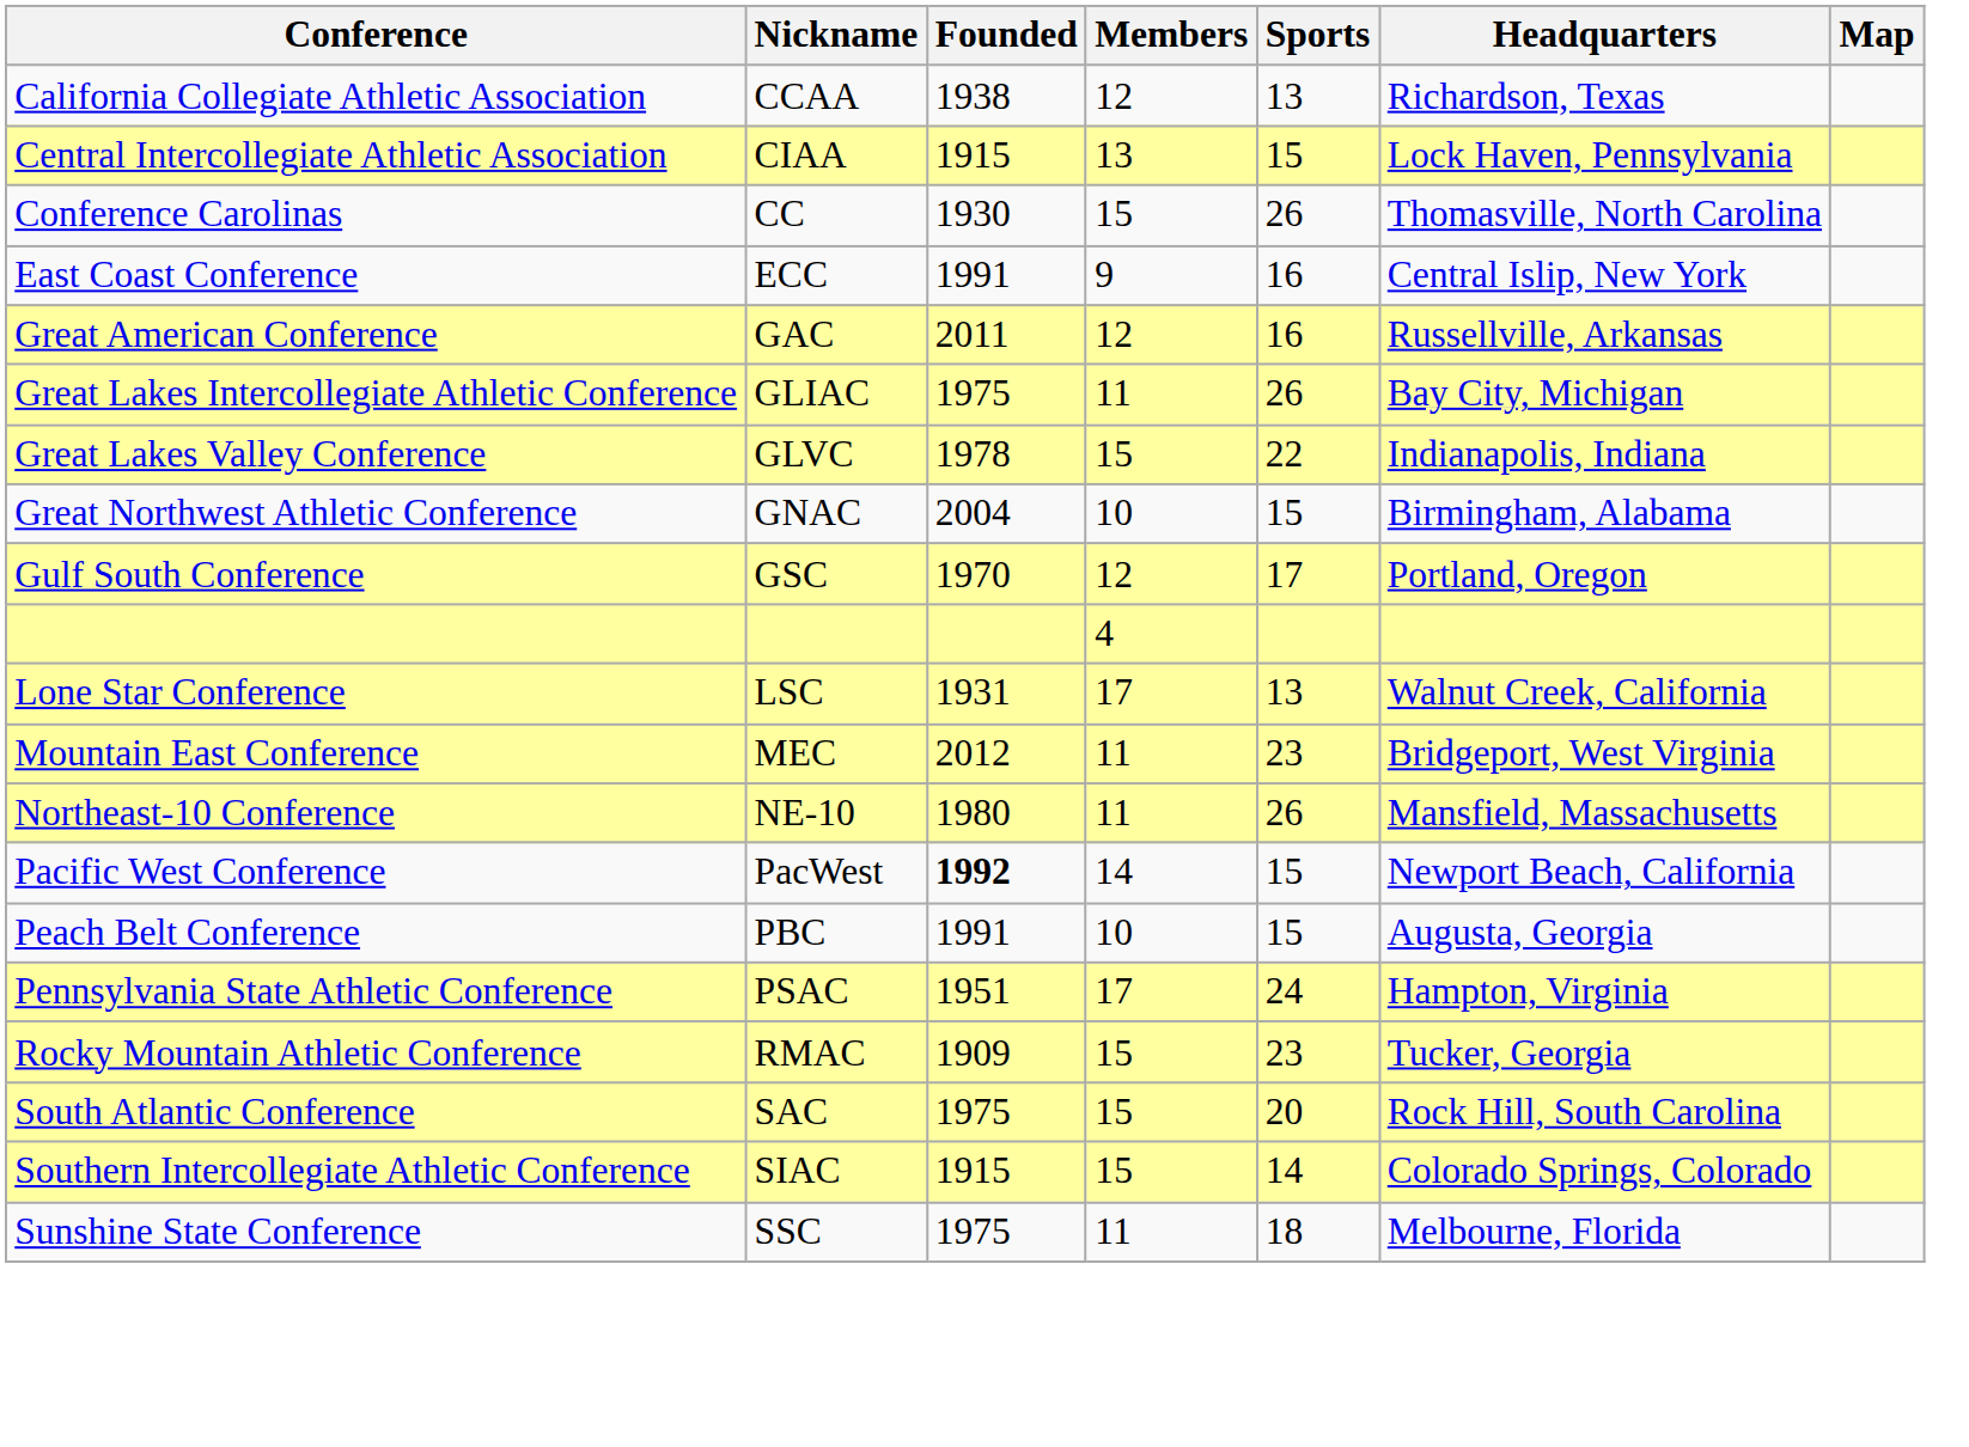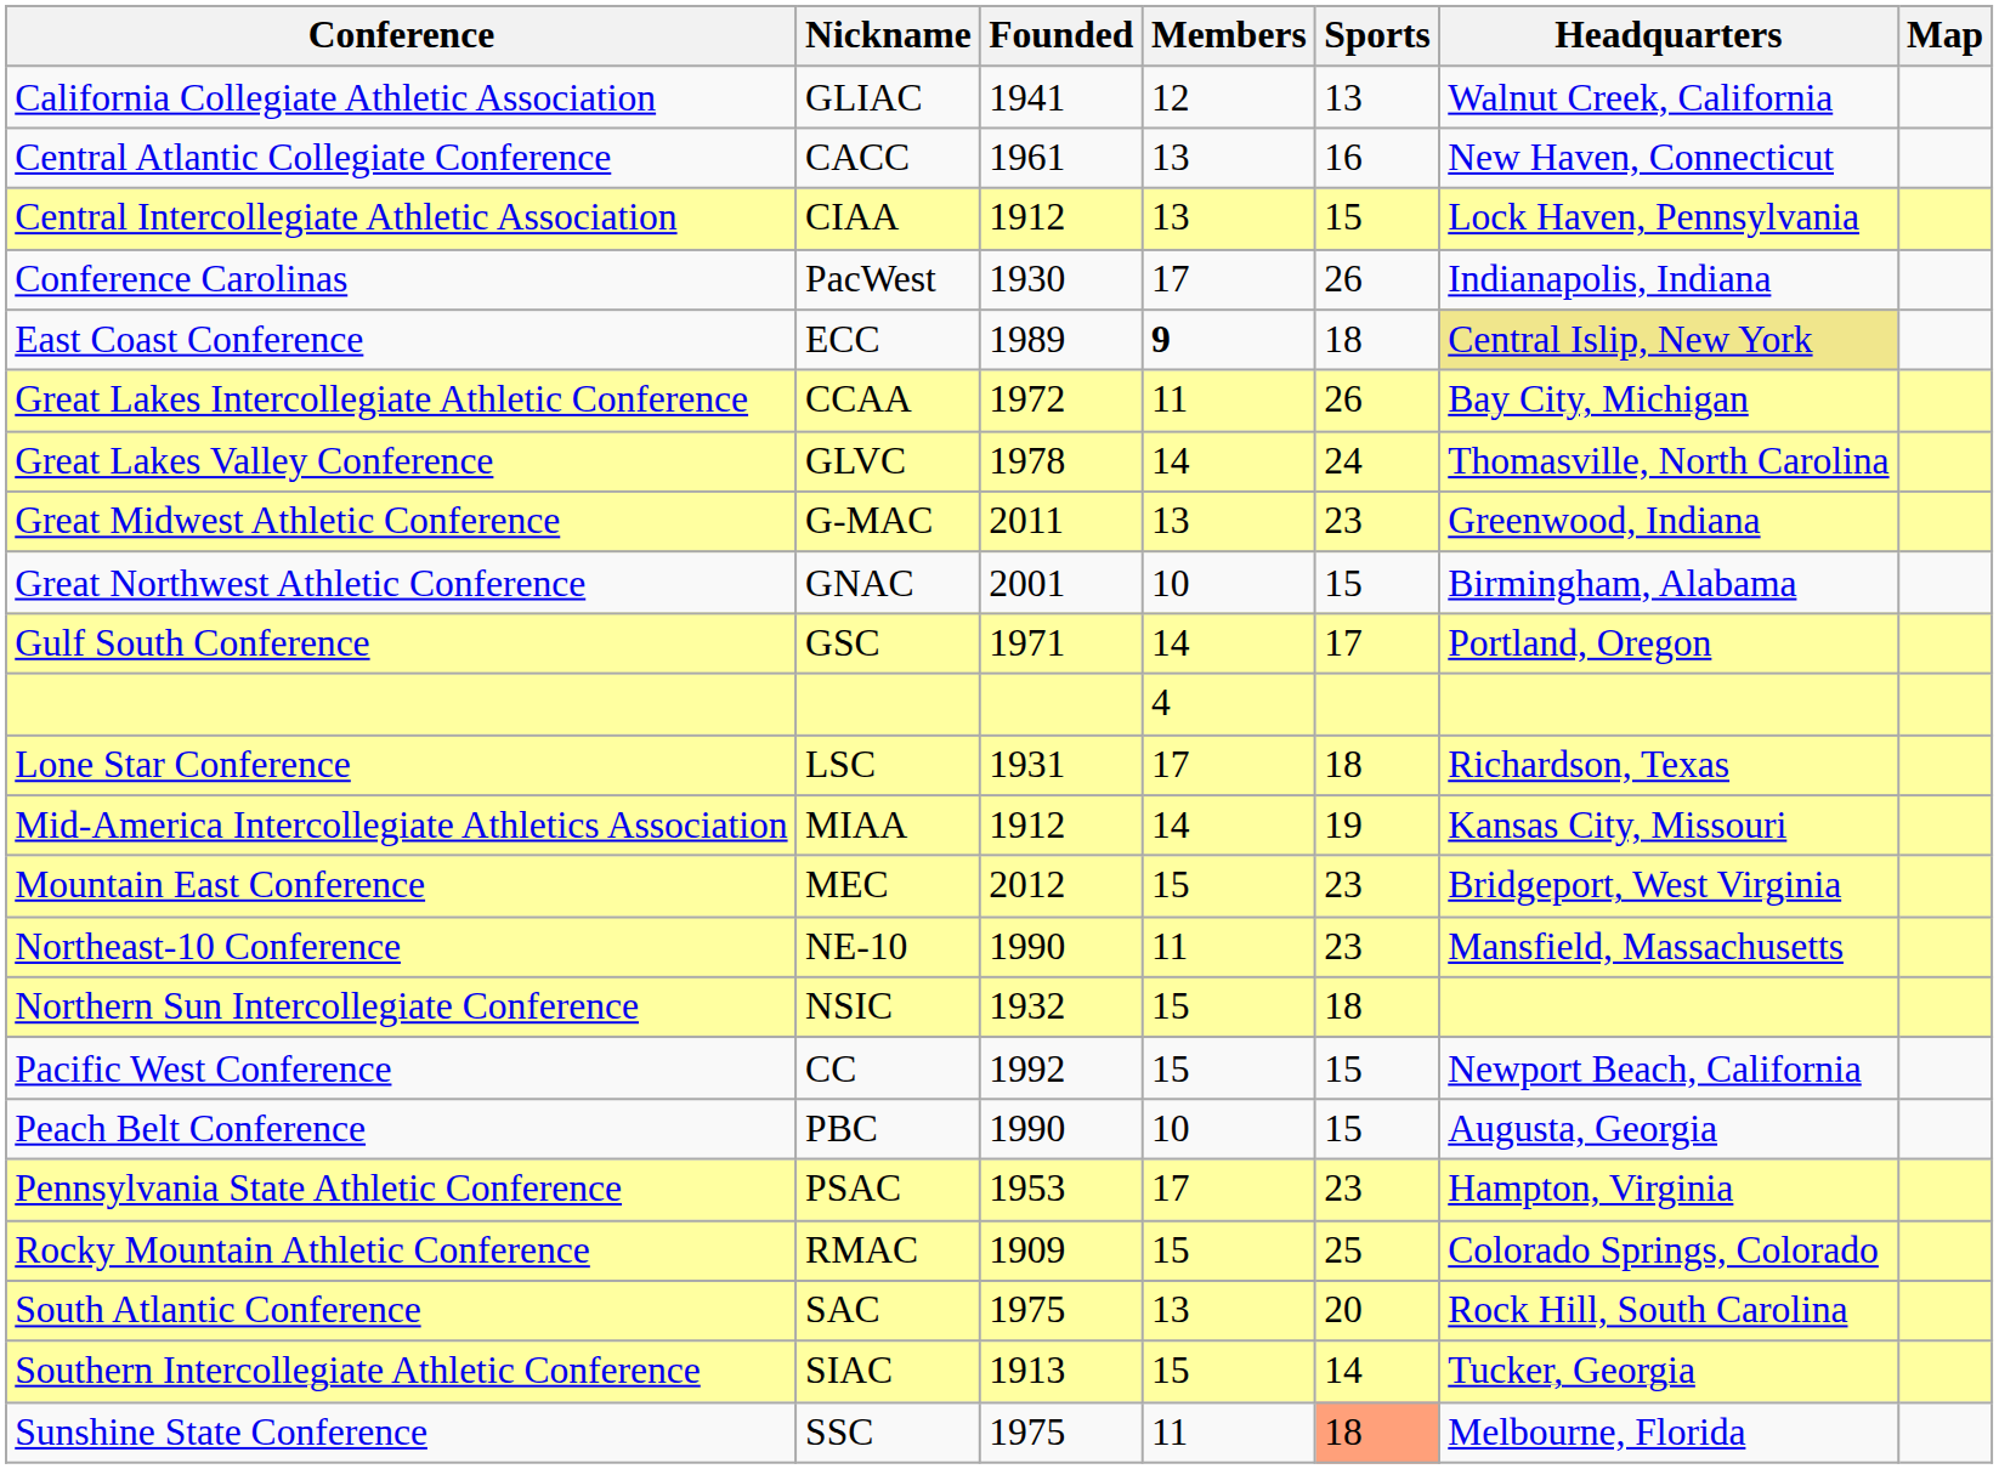California Collegiate Athletic Association | Nickname: CCAA -> GLIAC
California Collegiate Athletic Association | Founded: 1938 -> 1941
California Collegiate Athletic Association | Headquarters: Richardson, Texas -> Walnut Creek, California
+ row: Central Atlantic Collegiate Conference | CACC | 1961 | 13 | 16 | New Haven, Connecticut
Central Intercollegiate Athletic Association | Founded: 1915 -> 1912
Conference Carolinas | Nickname: CC -> PacWest
Conference Carolinas | Members: 15 -> 17
Conference Carolinas | Headquarters: Thomasville, North Carolina -> Indianapolis, Indiana
East Coast Conference | Founded: 1991 -> 1989
East Coast Conference | Members: normal -> bold
East Coast Conference | Sports: 16 -> 18
East Coast Conference | Headquarters: no background -> khaki background
- row: Great American Conference | GAC | 2011 | 12 | 16 | Russellville, Arkansas
Great Lakes Intercollegiate Athletic Conference | Nickname: GLIAC -> CCAA
Great Lakes Intercollegiate Athletic Conference | Founded: 1975 -> 1972
Great Lakes Valley Conference | Members: 15 -> 14
Great Lakes Valley Conference | Sports: 22 -> 24
Great Lakes Valley Conference | Headquarters: Indianapolis, Indiana -> Thomasville, North Carolina
+ row: Great Midwest Athletic Conference | G-MAC | 2011 | 13 | 23 | Greenwood, Indiana
Great Northwest Athletic Conference | Founded: 2004 -> 2001
Gulf South Conference | Founded: 1970 -> 1971
Gulf South Conference | Members: 12 -> 14
Lone Star Conference | Sports: 13 -> 18
Lone Star Conference | Headquarters: Walnut Creek, California -> Richardson, Texas
+ row: Mid-America Intercollegiate Athletics Association | MIAA | 1912 | 14 | 19 | Kansas City, Missouri
Mountain East Conference | Members: 11 -> 15
Northeast-10 Conference | Founded: 1980 -> 1990
Northeast-10 Conference | Sports: 26 -> 23
+ row: Northern Sun Intercollegiate Conference | NSIC | 1932 | 15 | 18
Pacific West Conference | Nickname: PacWest -> CC
Pacific West Conference | Founded: bold -> normal
Pacific West Conference | Members: 14 -> 15
Peach Belt Conference | Founded: 1991 -> 1990
Pennsylvania State Athletic Conference | Founded: 1951 -> 1953
Pennsylvania State Athletic Conference | Sports: 24 -> 23
Rocky Mountain Athletic Conference | Sports: 23 -> 25
Rocky Mountain Athletic Conference | Headquarters: Tucker, Georgia -> Colorado Springs, Colorado
South Atlantic Conference | Members: 15 -> 13
Southern Intercollegiate Athletic Conference | Founded: 1915 -> 1913
Southern Intercollegiate Athletic Conference | Headquarters: Colorado Springs, Colorado -> Tucker, Georgia
Sunshine State Conference | Sports: no background -> lightsalmon background
